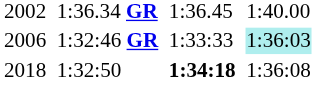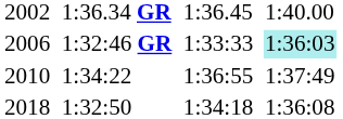+ row: 2010 | 1:34:22 | 1:36:55 | 1:37:49
2018 | column 5: bold -> normal
